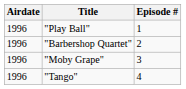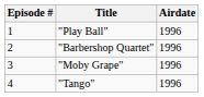columns swapped: Episode # <-> Airdate
